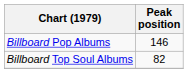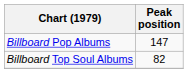Billboard Pop Albums | Peak position: 146 -> 147
